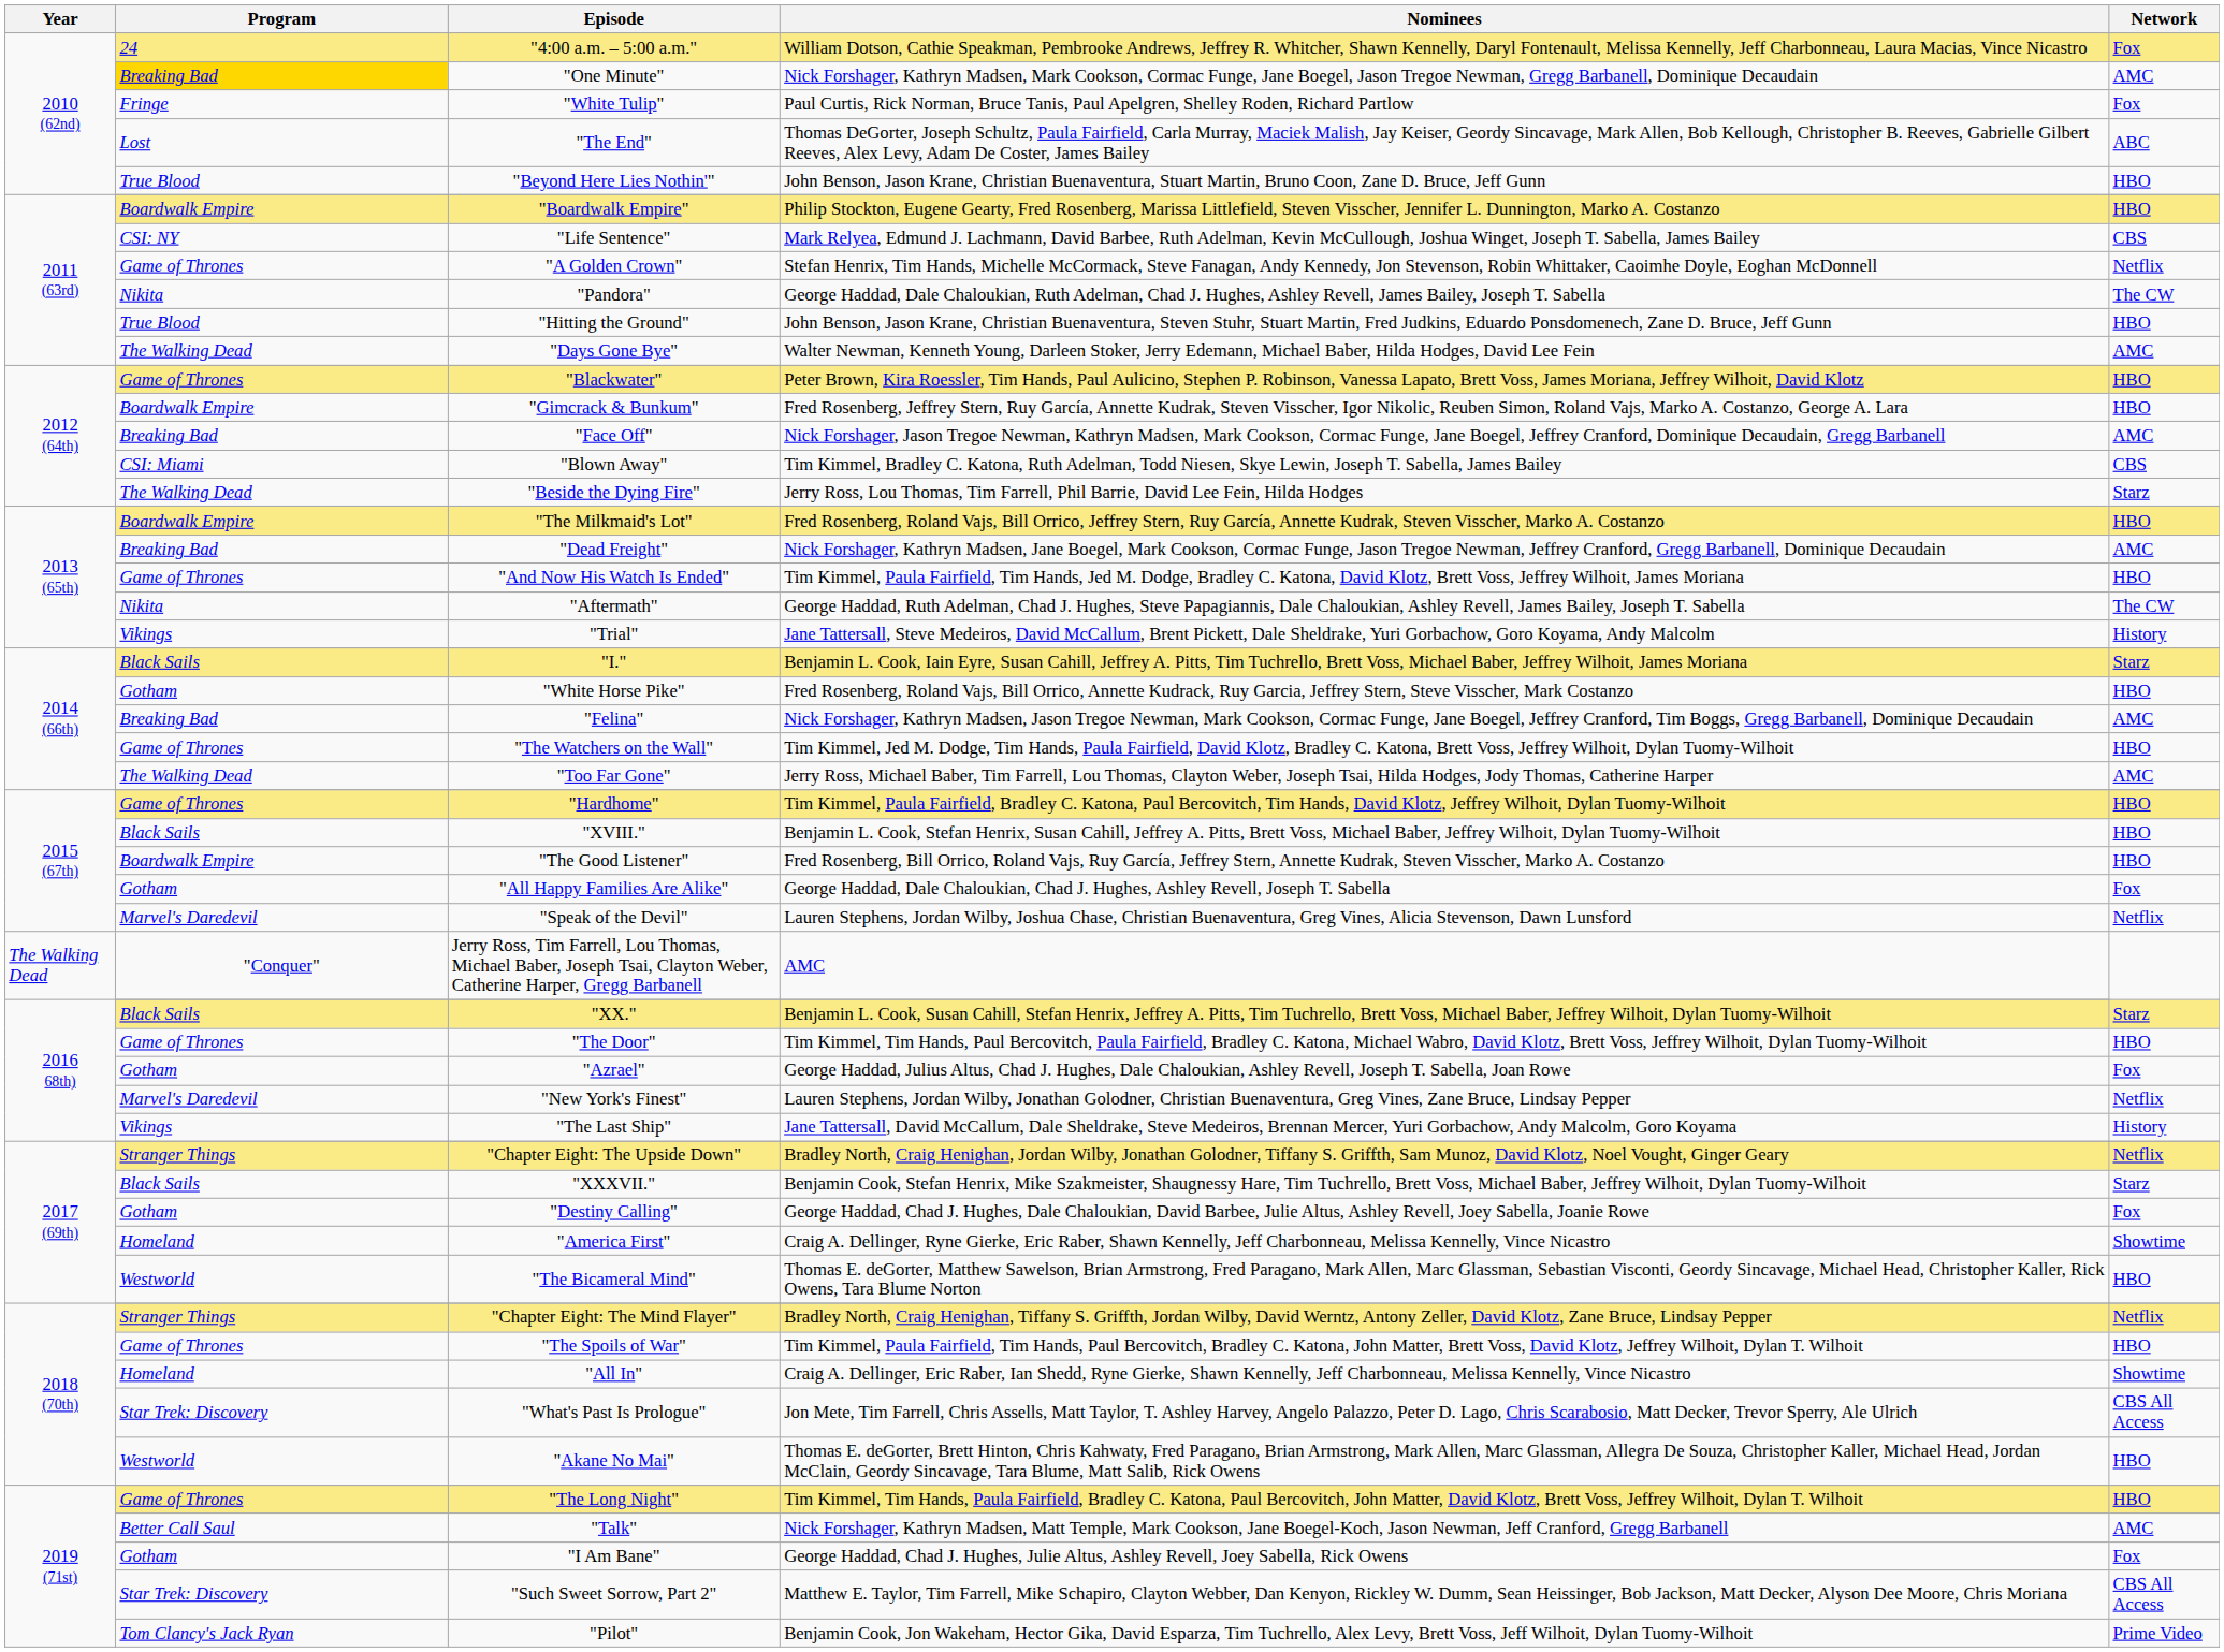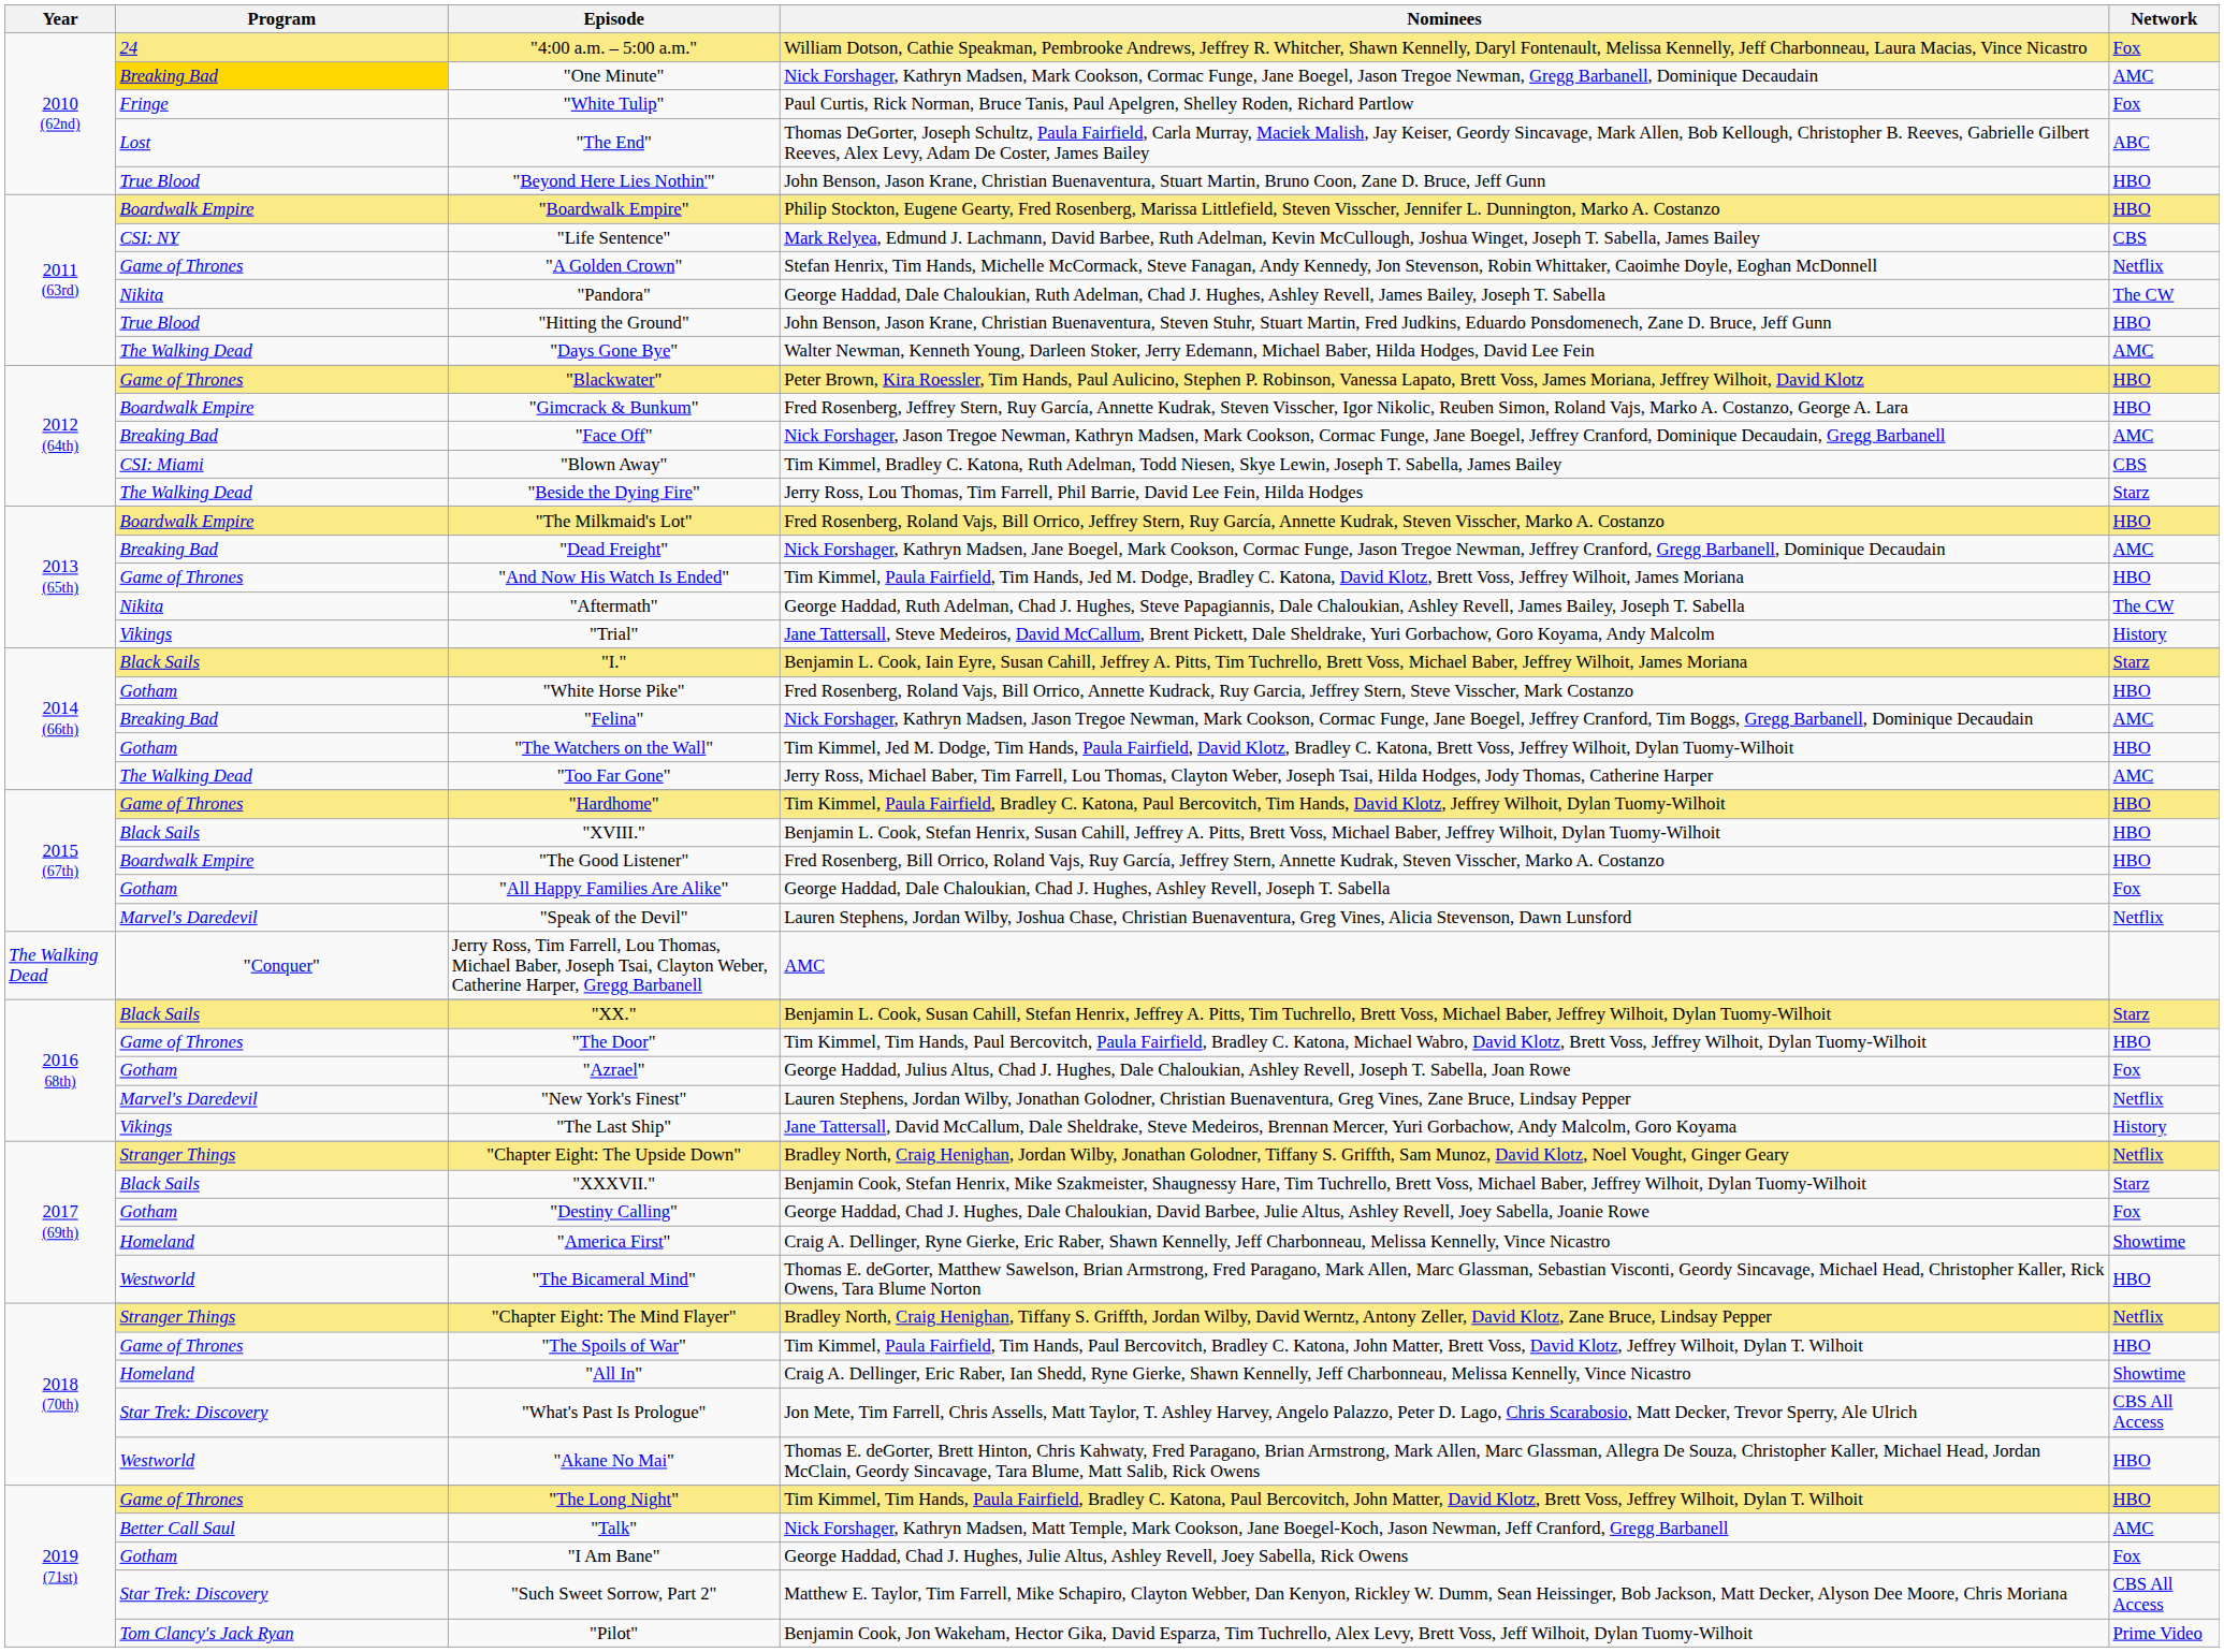"The Watchers on the Wall" | Program: Game of Thrones -> Gotham
